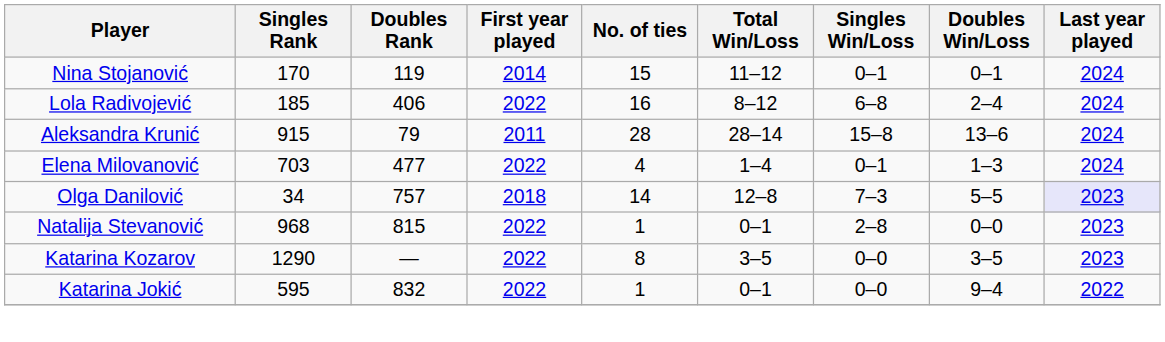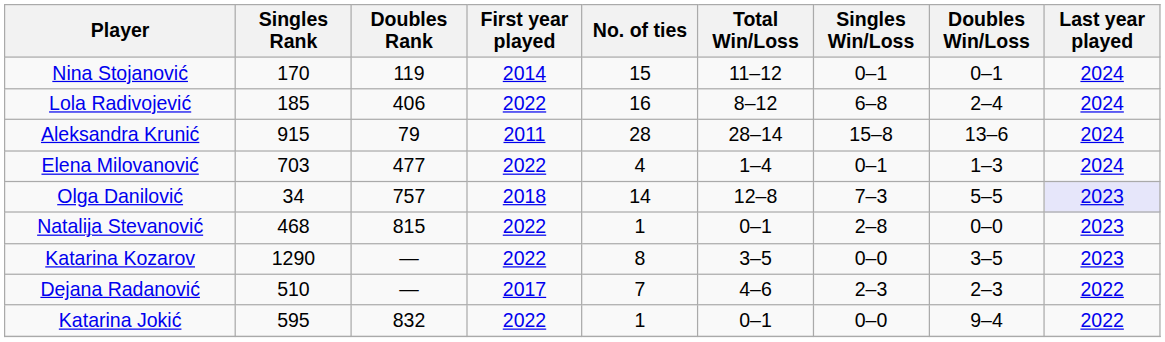Natalija Stevanović | Singles Rank: 968 -> 468
+ row: Dejana Radanović | 510 | — | 2017 | 7 | 4–6 | 2–3 | 2–3 | 2022
